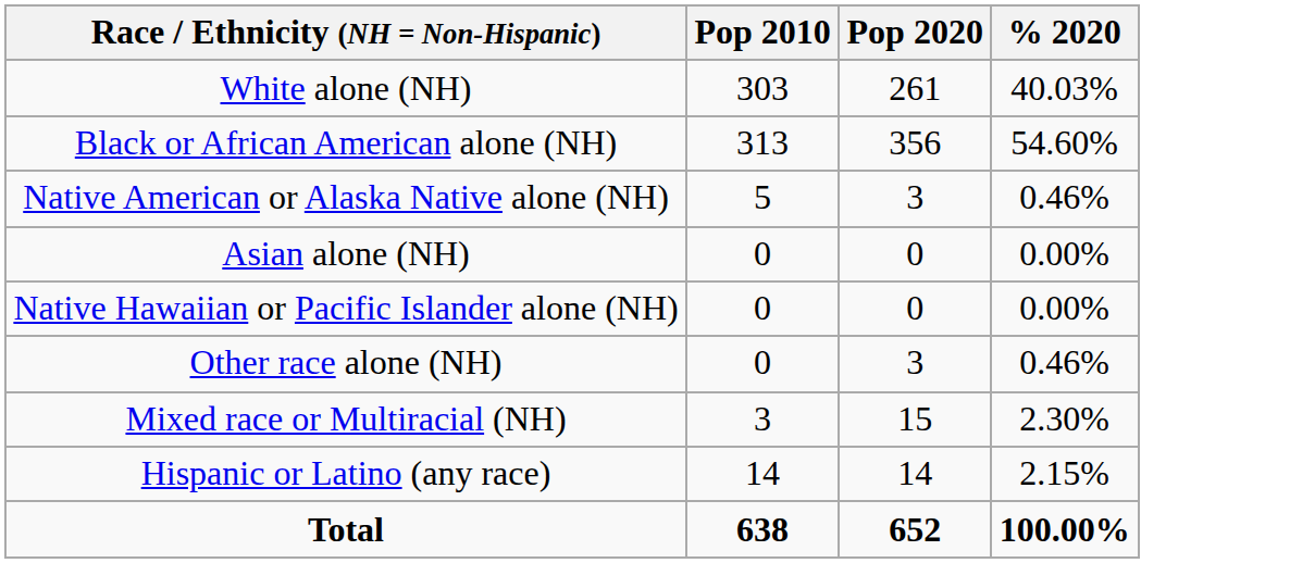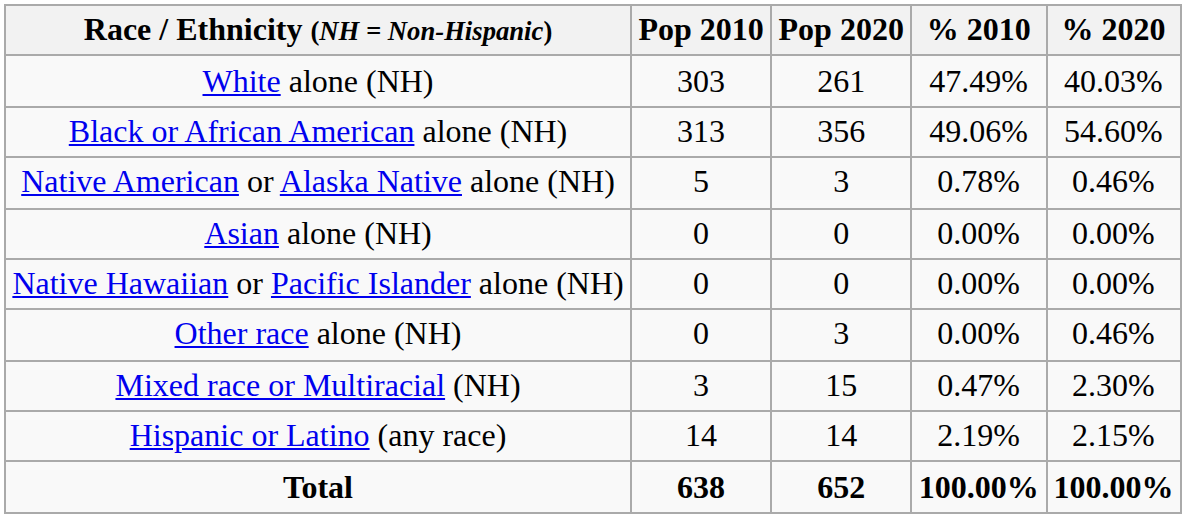+ column: % 2010 | 47.49% | 49.06% | 0.78% | 0.00% | 0.00% | 0.00% | 0.47% | 2.19% | 100.00%
